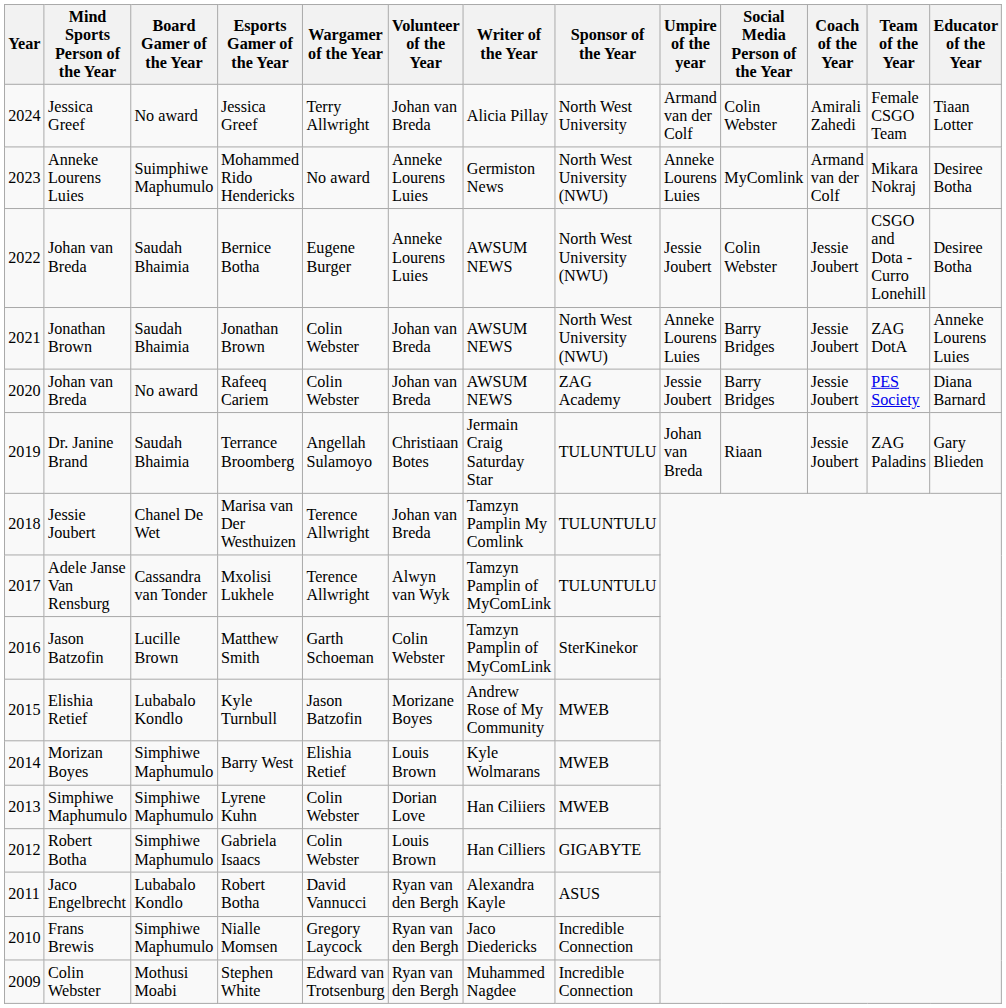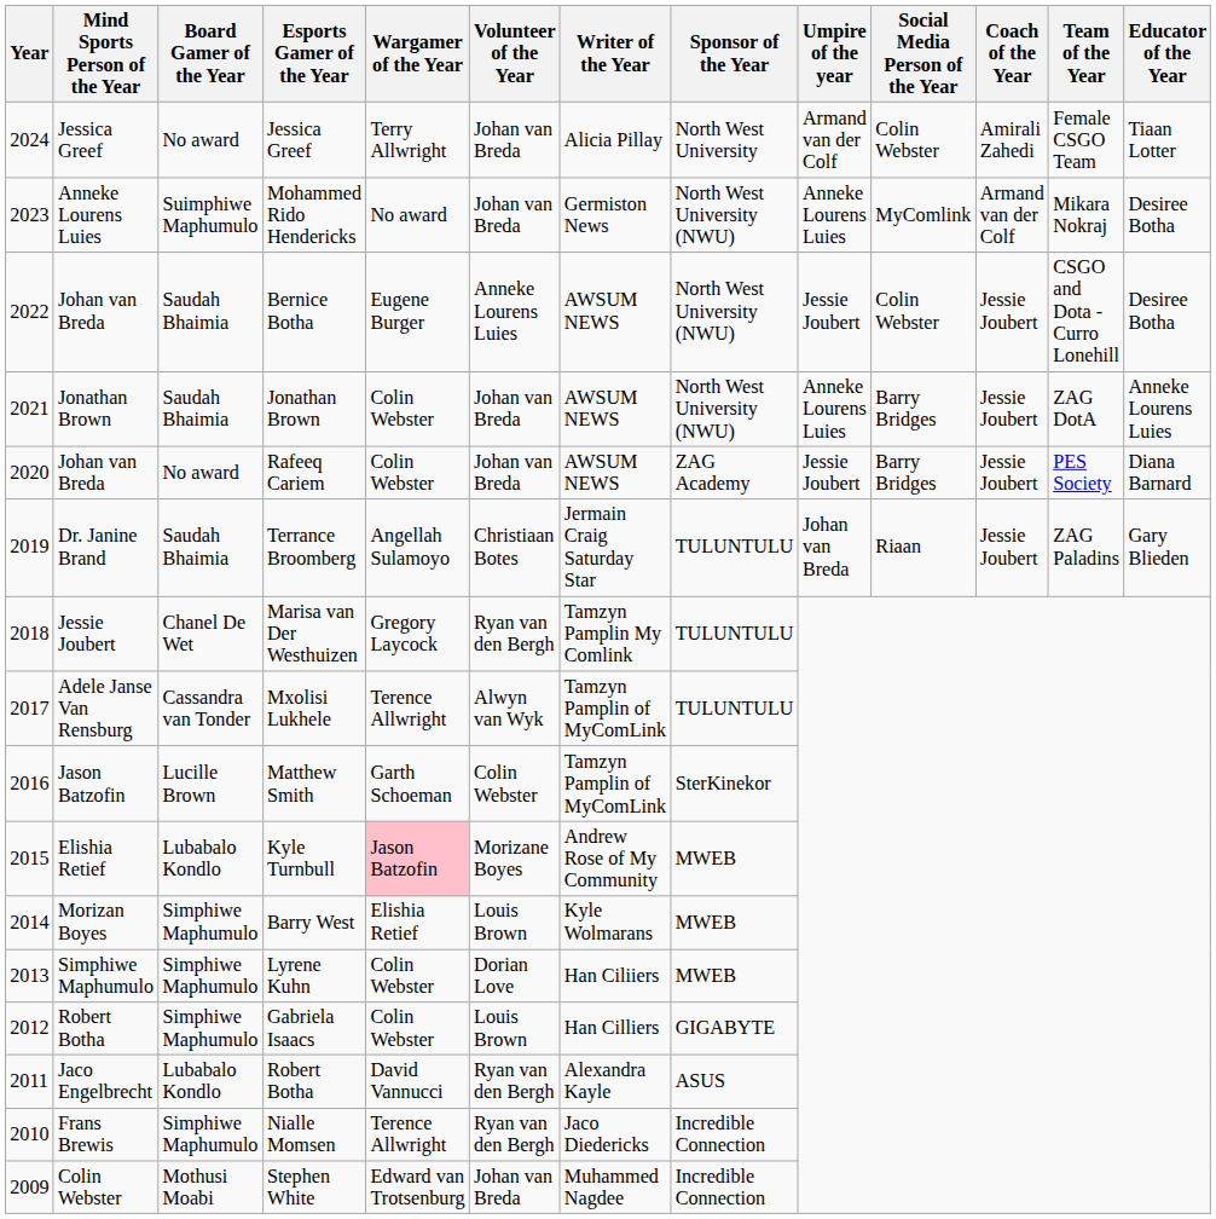Mohammed Rido Hendericks | Volunteer of the Year: Anneke Lourens Luies -> Johan van Breda
Marisa van Der Westhuizen | Wargamer of the Year: Terence Allwright -> Gregory Laycock
Marisa van Der Westhuizen | Volunteer of the Year: Johan van Breda -> Ryan van den Bergh
Kyle Turnbull | Wargamer of the Year: no background -> pink background
Nialle Momsen | Wargamer of the Year: Gregory Laycock -> Terence Allwright
Stephen White | Volunteer of the Year: Ryan van den Bergh -> Johan van Breda
